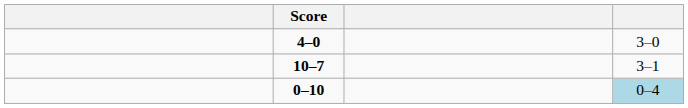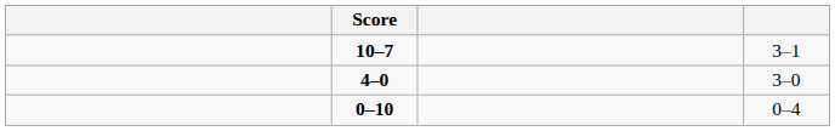rows swapped: 10–7 <-> 4–0
0–10 | column 4: lightblue background -> no background
